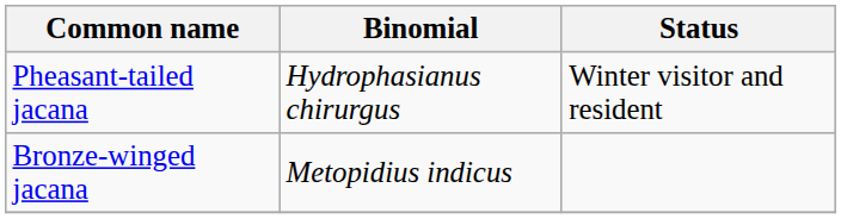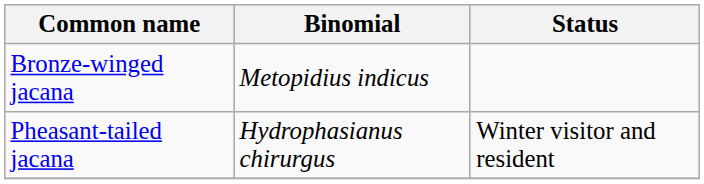rows swapped: Pheasant-tailed jacana <-> Bronze-winged jacana
